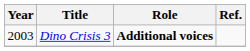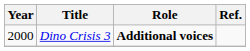Dino Crisis 3 | Year: 2003 -> 2000
